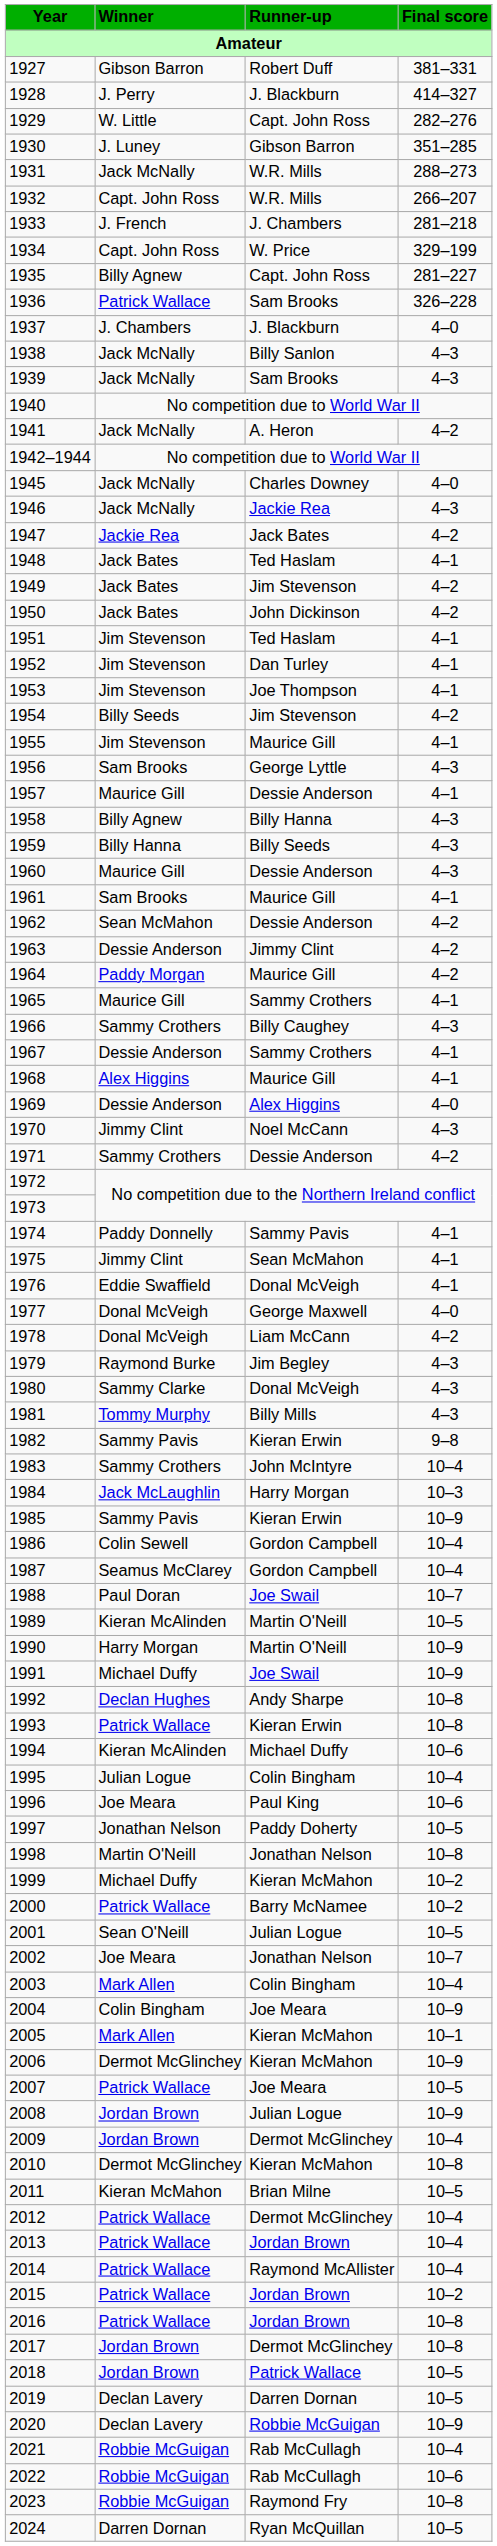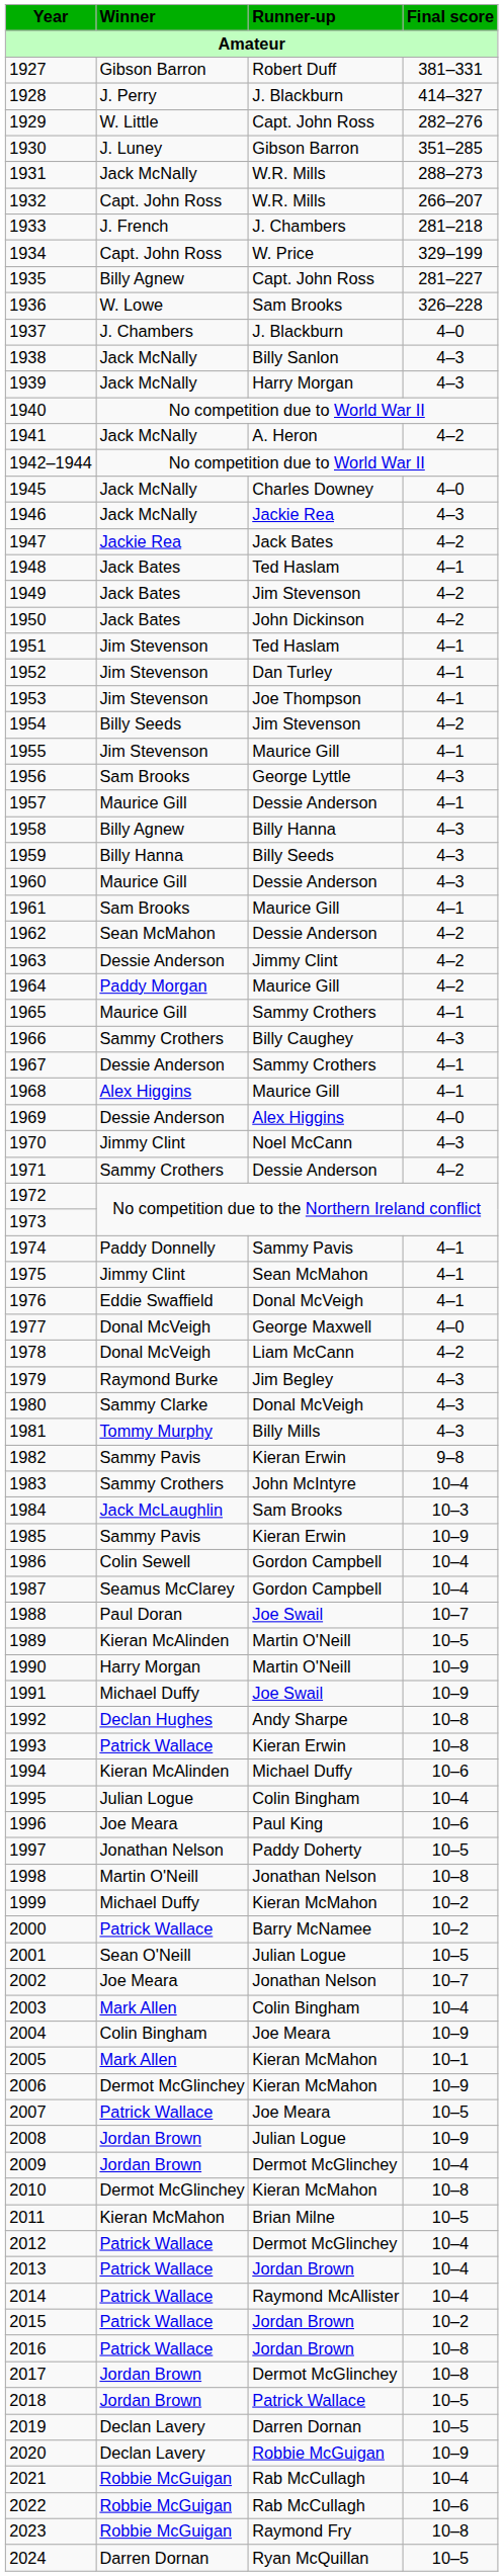1936 | Winner: Patrick Wallace -> W. Lowe
1939 | Runner-up: Sam Brooks -> Harry Morgan
1984 | Runner-up: Harry Morgan -> Sam Brooks
